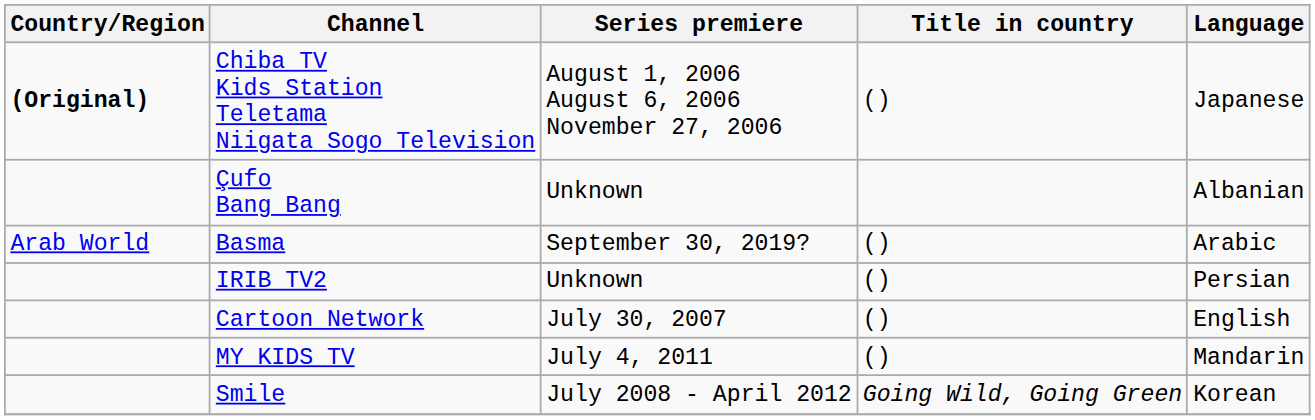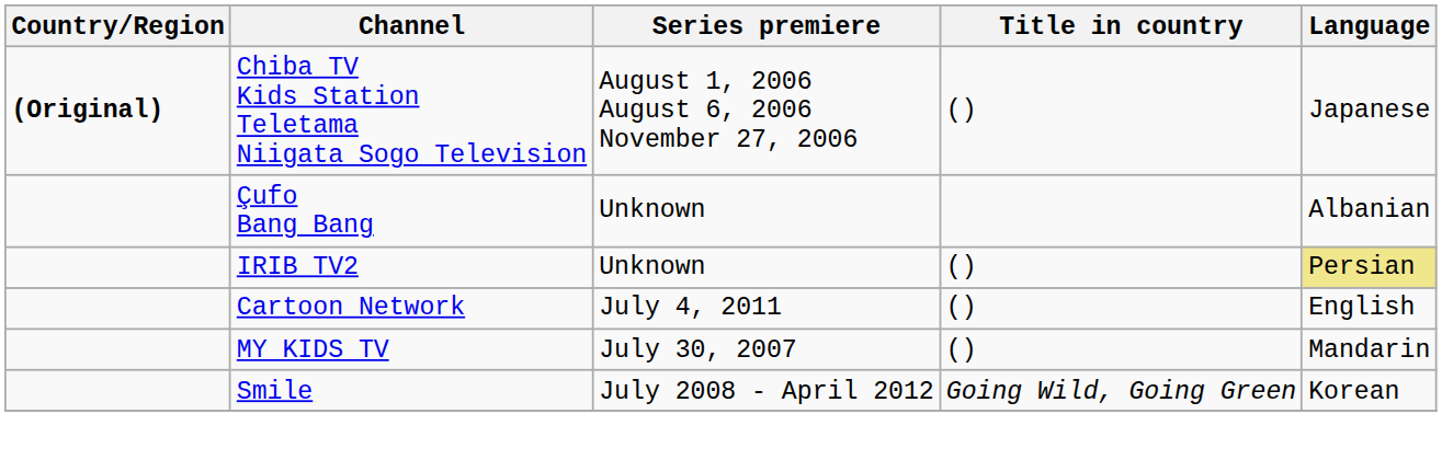- row: Arab World | Basma | September 30, 2019? | () | Arabic
IRIB TV2 | Language: no background -> khaki background
Cartoon Network | Series premiere: July 30, 2007 -> July 4, 2011
MY KIDS TV | Series premiere: July 4, 2011 -> July 30, 2007
